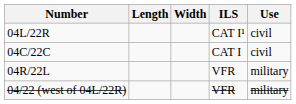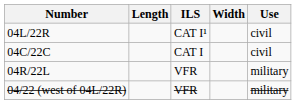columns swapped: Width <-> ILS
